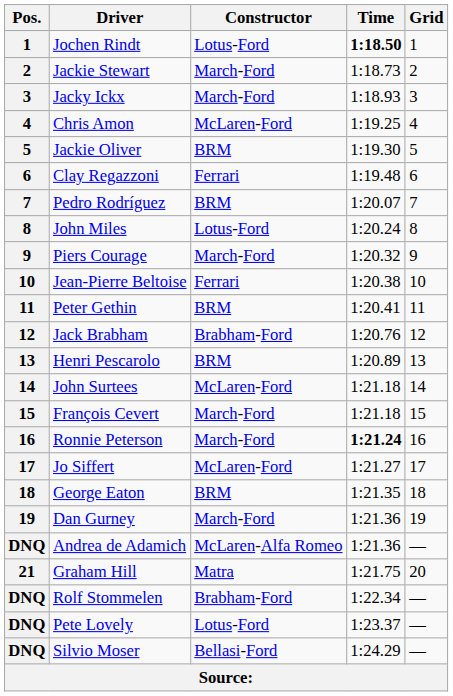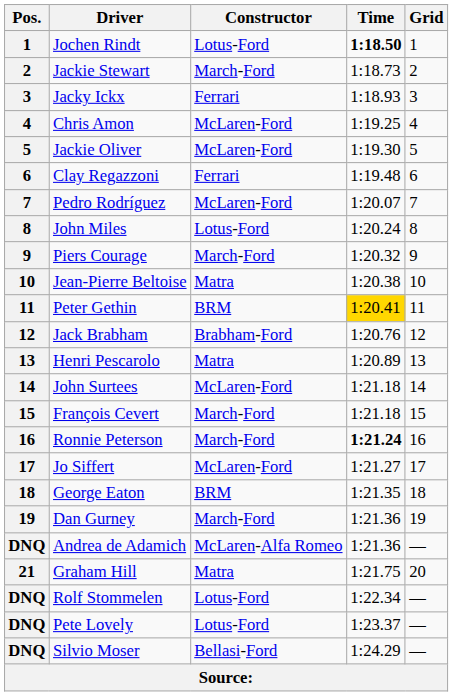Jacky Ickx | Constructor: March-Ford -> Ferrari
Jackie Oliver | Constructor: BRM -> McLaren-Ford
Pedro Rodríguez | Constructor: BRM -> McLaren-Ford
Jean-Pierre Beltoise | Constructor: Ferrari -> Matra
Peter Gethin | Time: no background -> gold background
Henri Pescarolo | Constructor: BRM -> Matra
Rolf Stommelen | Constructor: Brabham-Ford -> Lotus-Ford
